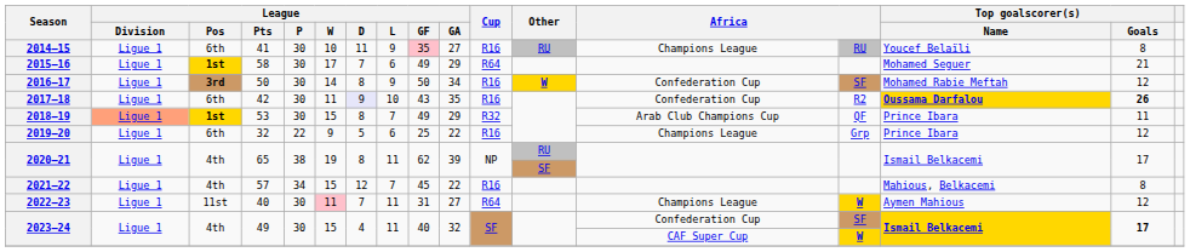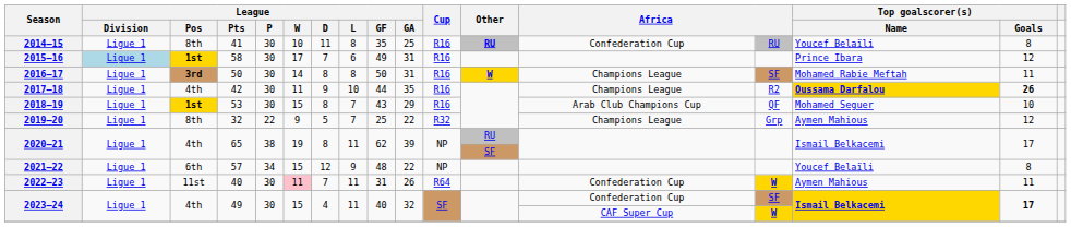2014–15 | League / Pos: 6th -> 8th
2014–15 | League / L: 9 -> 8
2014–15 | League / GF: pink background -> no background
2014–15 | League / GA: 27 -> 25
2014–15 | Other: normal -> bold
2014–15 | column 13: Champions League -> Confederation Cup
2015–16 | League / Division: no background -> lightblue background
2015–16 | League / GA: 29 -> 31
2015–16 | Cup: R64 -> R16
2015–16 | Top goalscorer(s) / Name: Mohamed Seguer -> Prince Ibara
2015–16 | Top goalscorer(s) / Goals: 21 -> 12
2016–17 | League / L: 9 -> 8
2016–17 | League / GA: 34 -> 31
2016–17 | column 13: Confederation Cup -> Champions League
2016–17 | Top goalscorer(s) / Goals: 12 -> 11
2017–18 | League / Pos: 6th -> 4th
2017–18 | League / D: lavender background -> no background
2017–18 | League / GF: 43 -> 44
2017–18 | column 13: Confederation Cup -> Champions League
2018–19 | League / Division: lightsalmon background -> no background
2018–19 | League / GF: 49 -> 43
2018–19 | Cup: R32 -> R16
2018–19 | Top goalscorer(s) / Name: Prince Ibara -> Mohamed Seguer
2018–19 | Top goalscorer(s) / Goals: 11 -> 10
2019–20 | League / Pos: 6th -> 8th
2019–20 | League / L: 6 -> 7
2019–20 | Cup: R16 -> R32
2019–20 | Top goalscorer(s) / Name: Prince Ibara -> Aymen Mahious
2021–22 | League / Pos: 4th -> 6th
2021–22 | League / L: 7 -> 9
2021–22 | League / GF: 45 -> 48
2021–22 | Cup: R16 -> NP
2021–22 | Top goalscorer(s) / Name: Mahious, Belkacemi -> Youcef Belaïli
2022–23 | League / GA: 27 -> 26
2022–23 | column 13: Champions League -> Confederation Cup
2022–23 | Top goalscorer(s) / Goals: 12 -> 11
